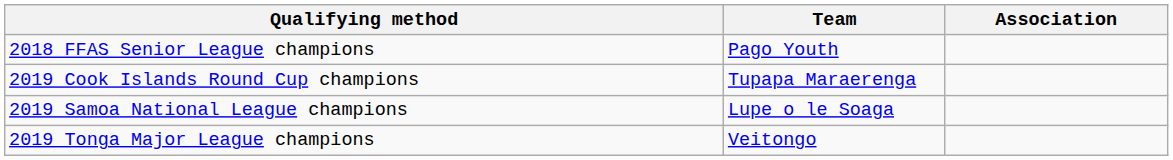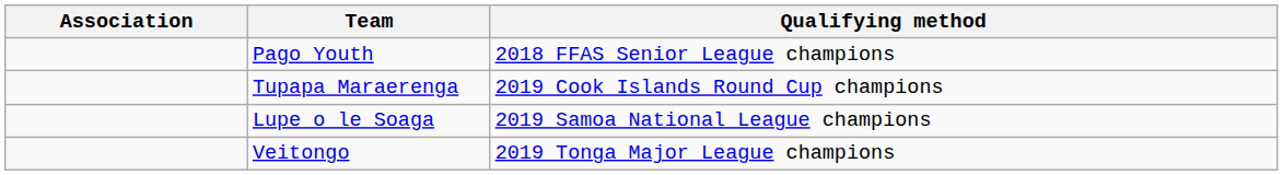columns swapped: Association <-> Qualifying method
